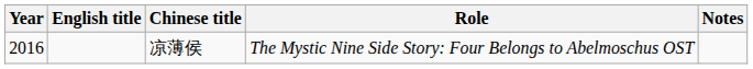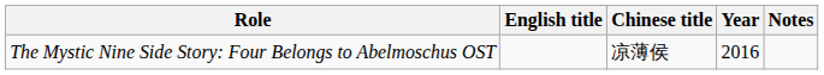columns swapped: Year <-> Role
